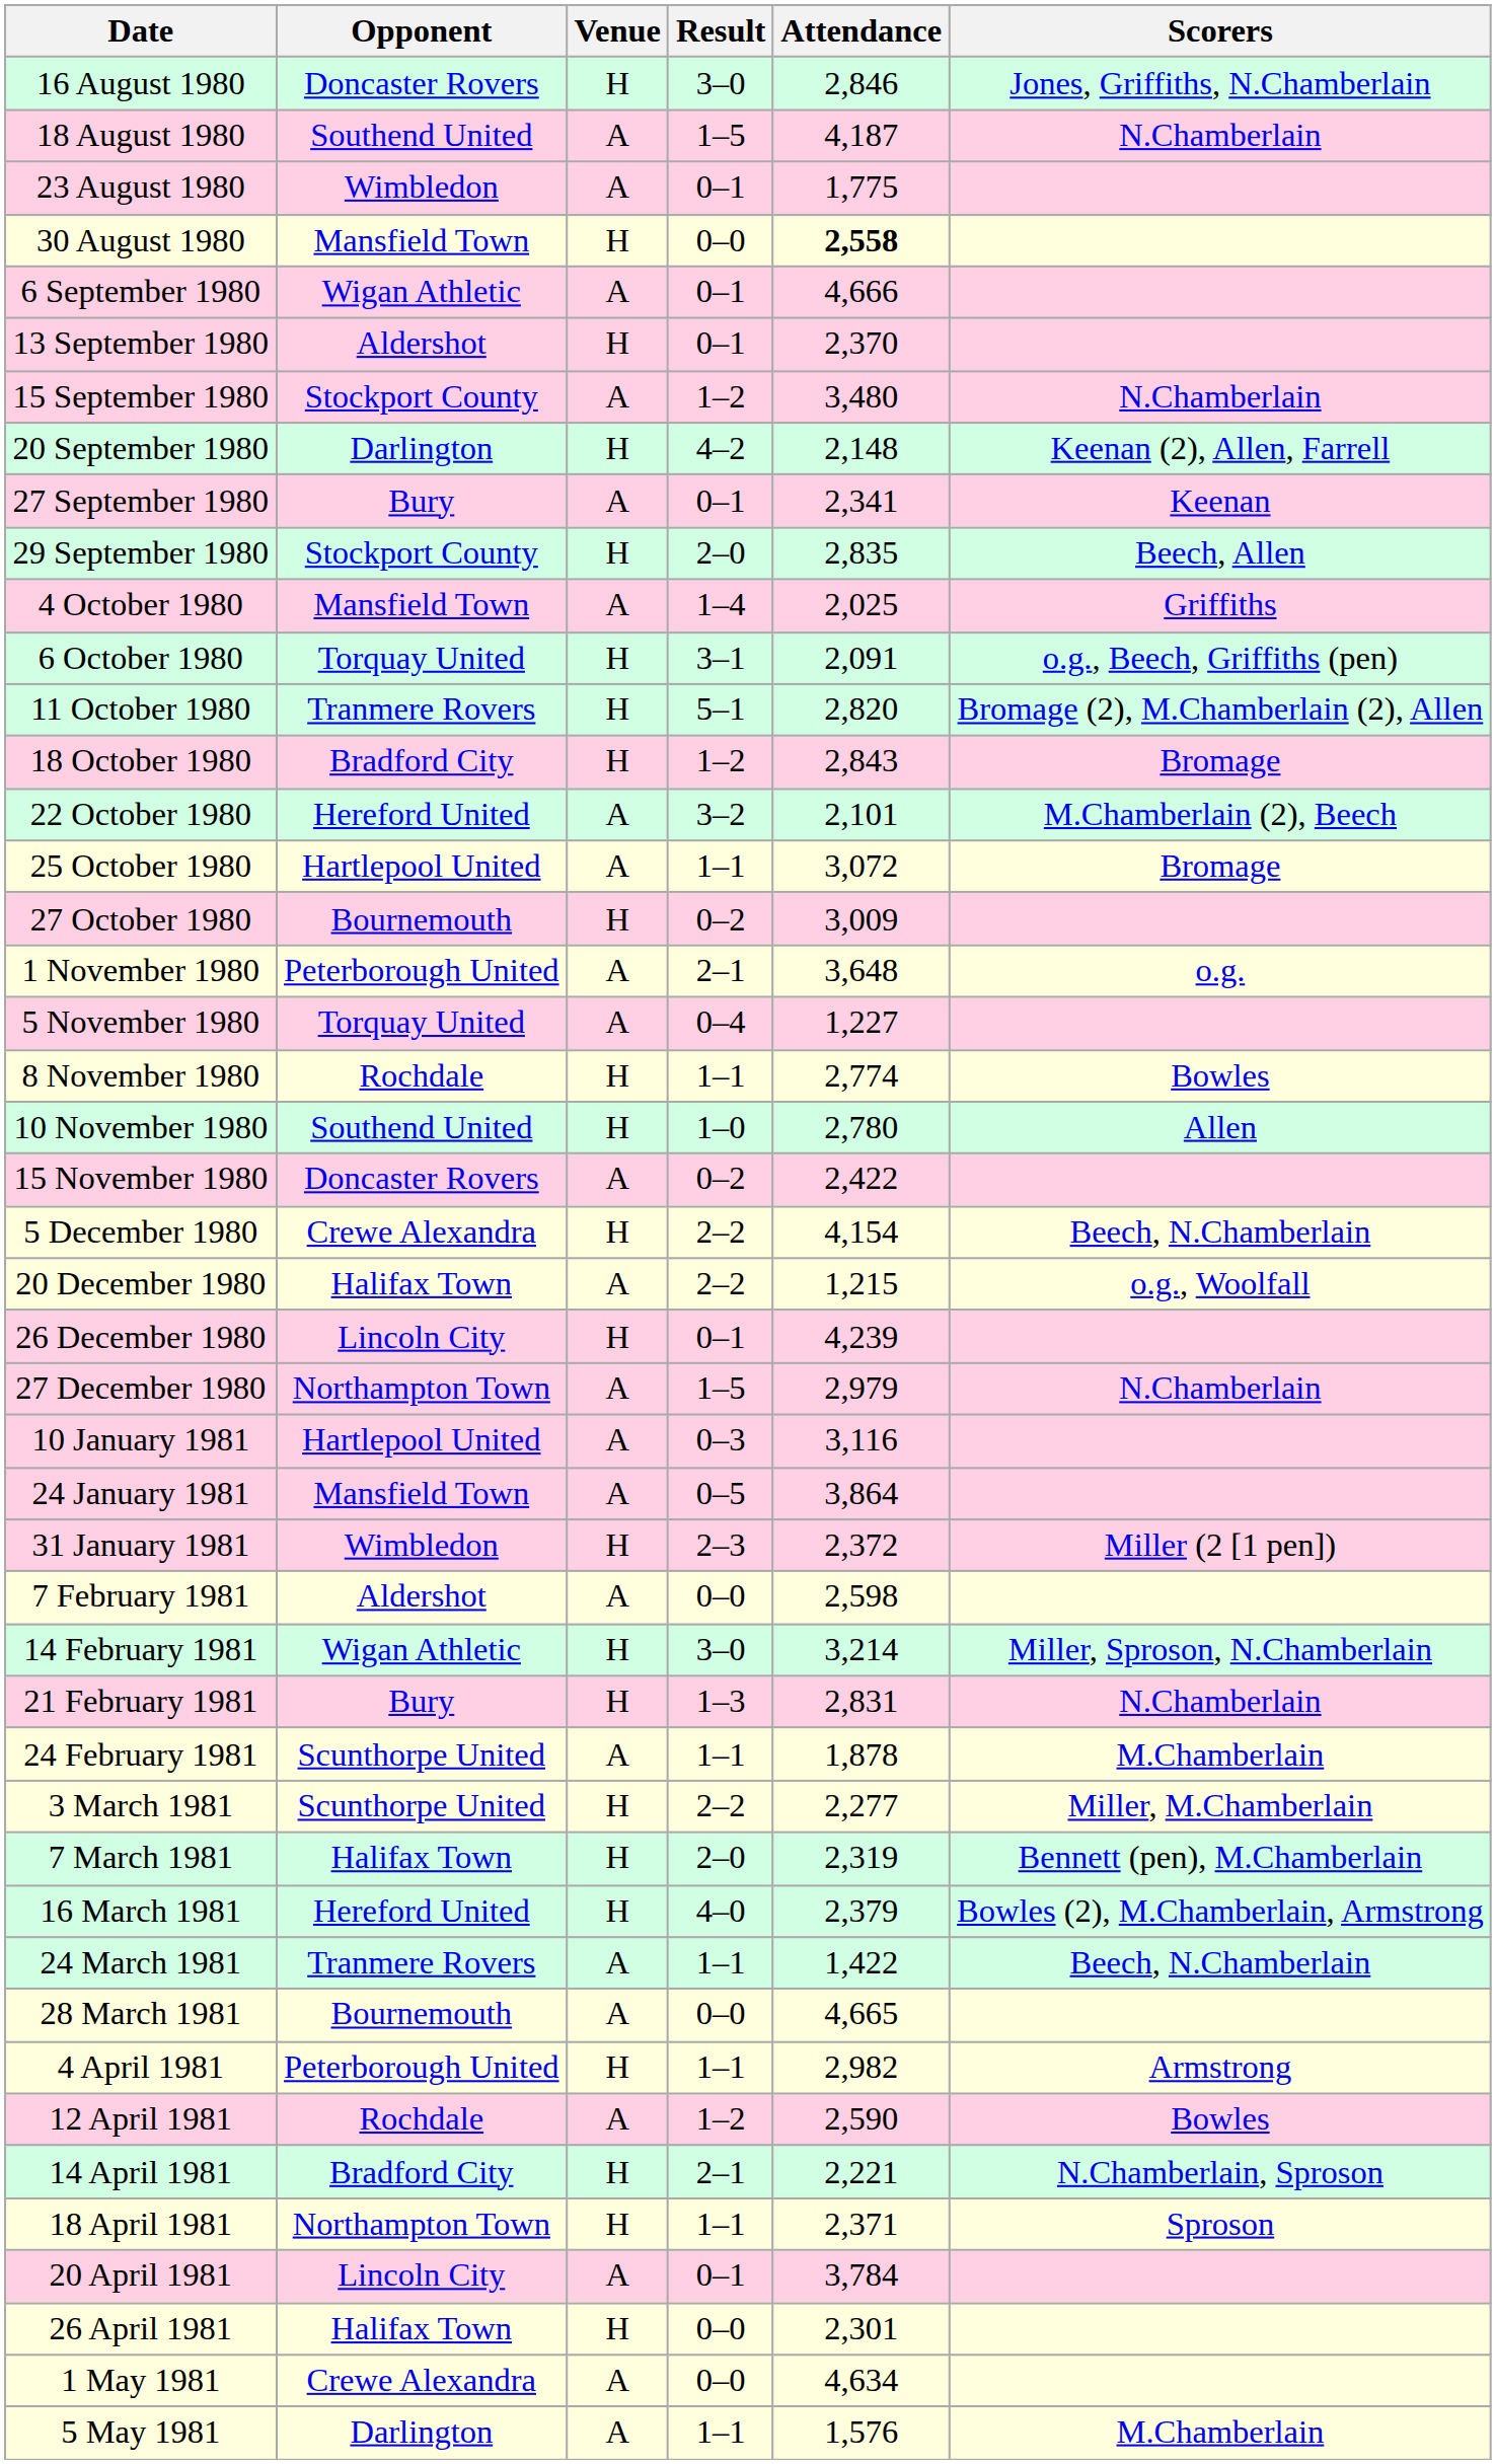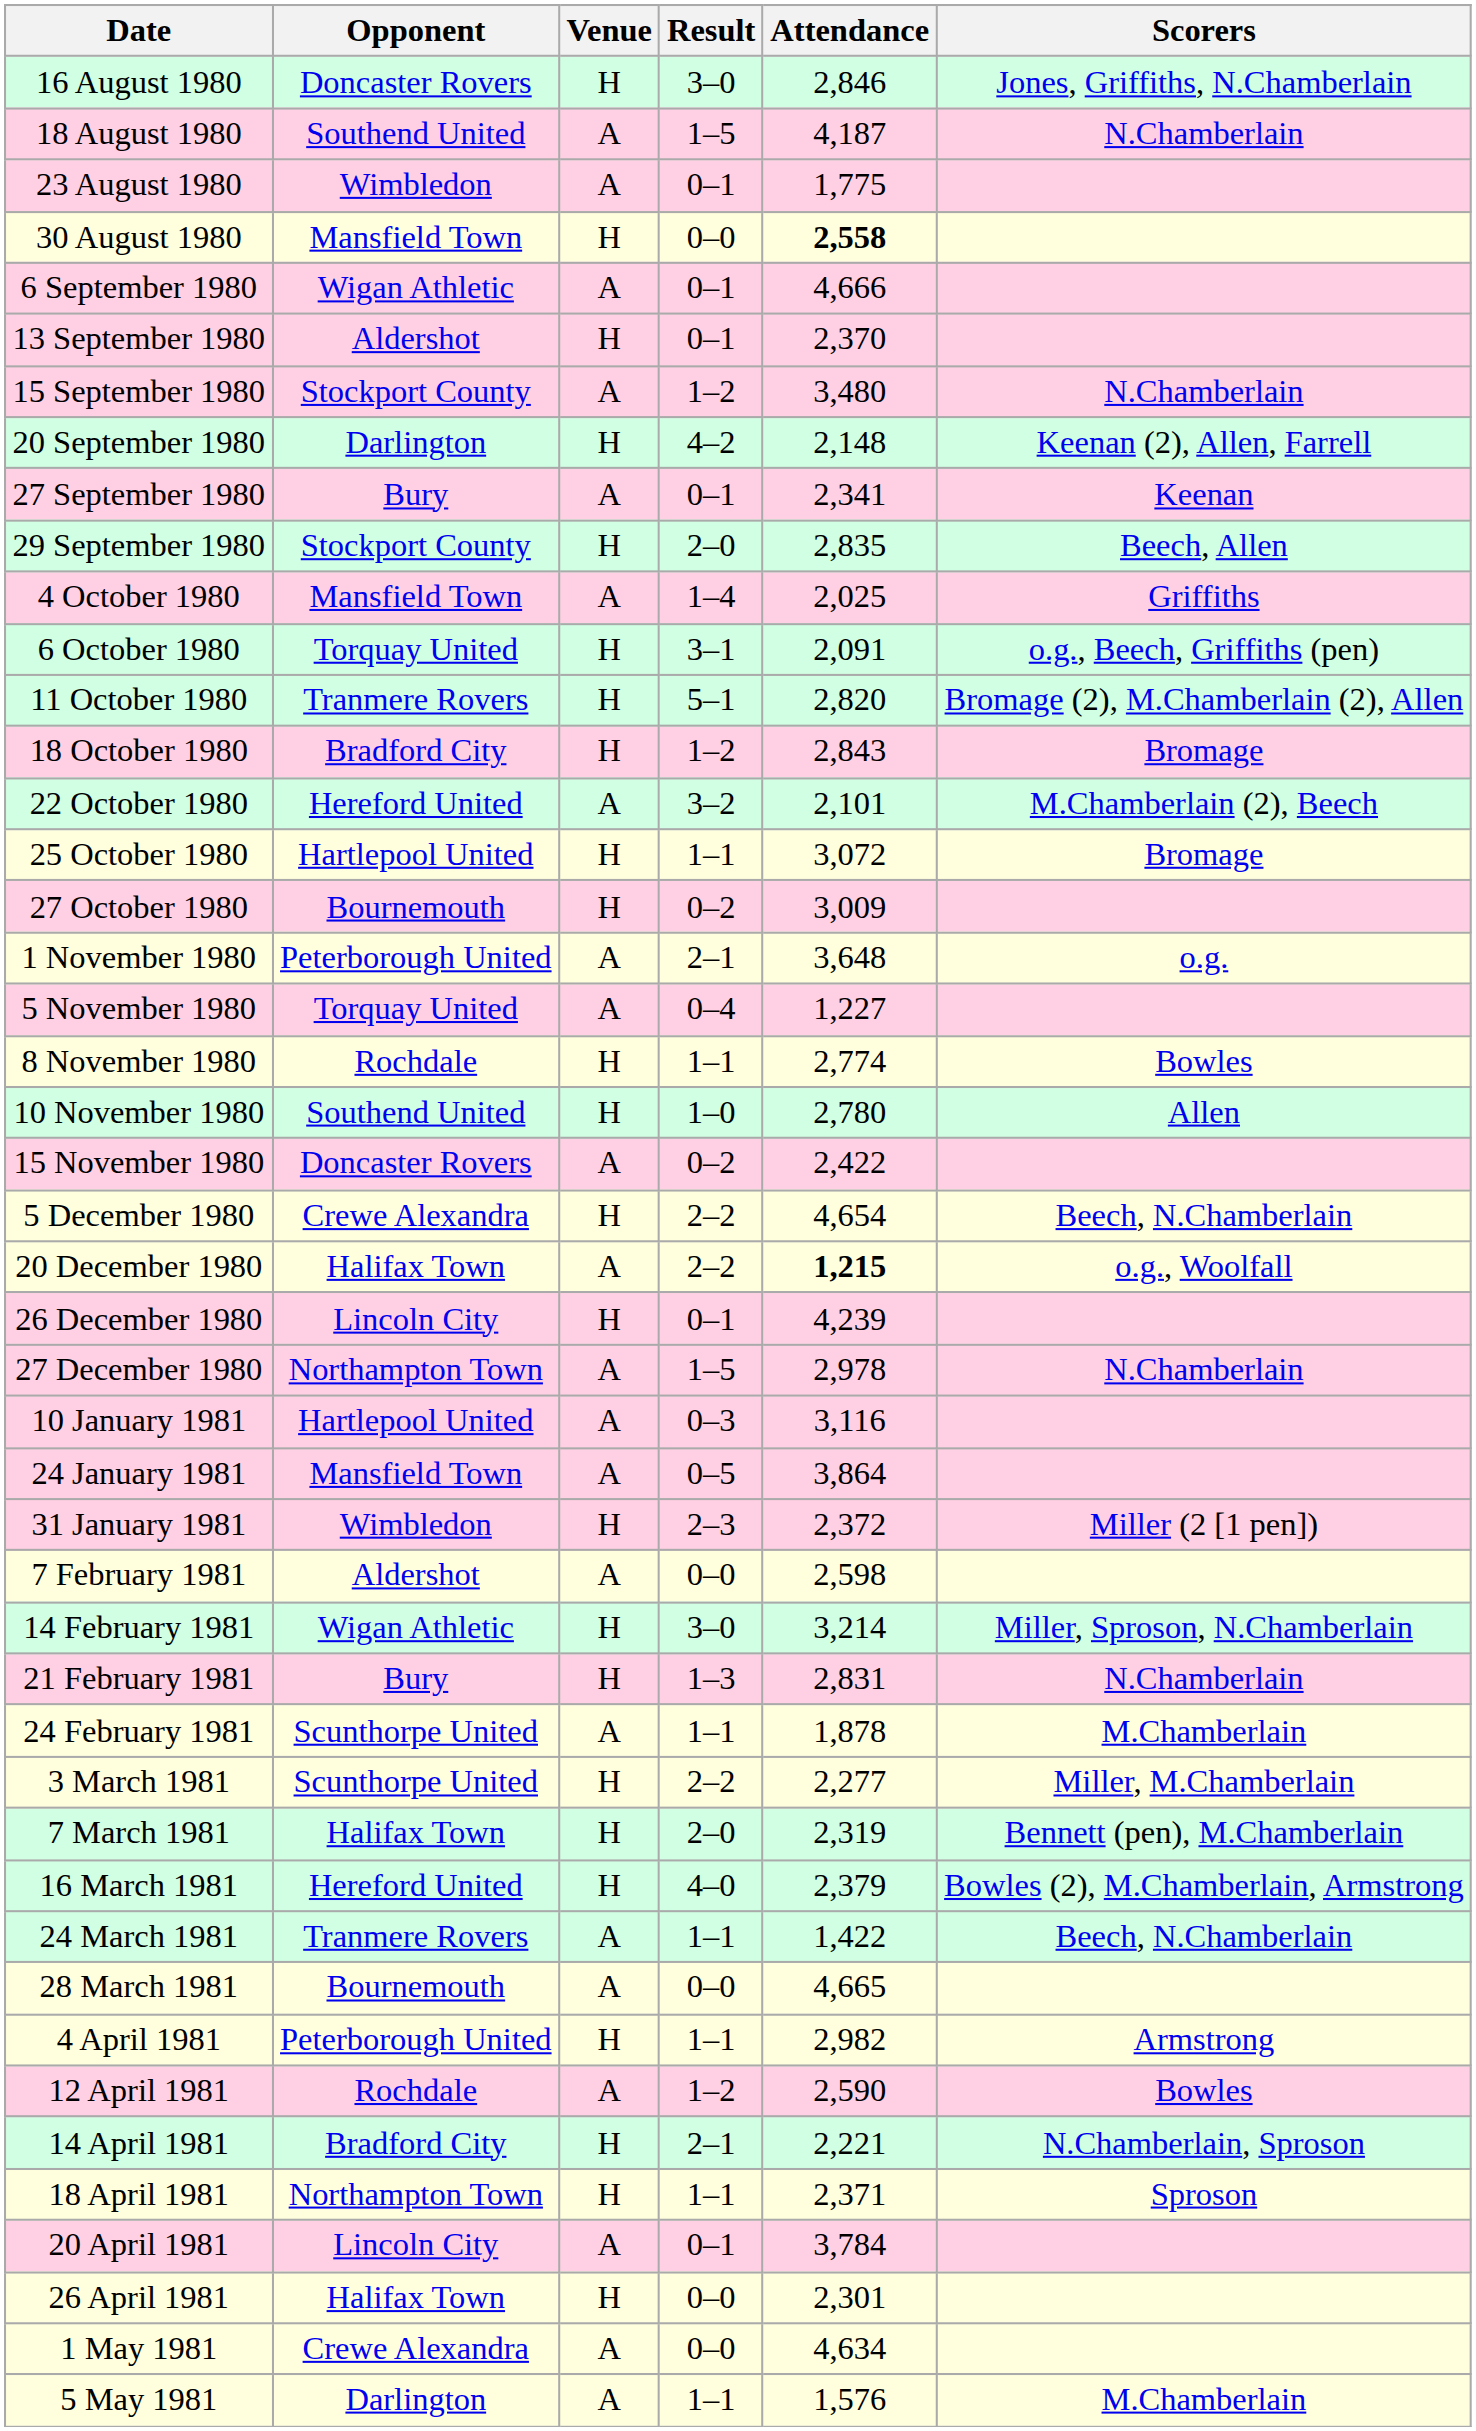25 October 1980 | Venue: A -> H
5 December 1980 | Attendance: 4,154 -> 4,654
20 December 1980 | Attendance: normal -> bold
27 December 1980 | Attendance: 2,979 -> 2,978
